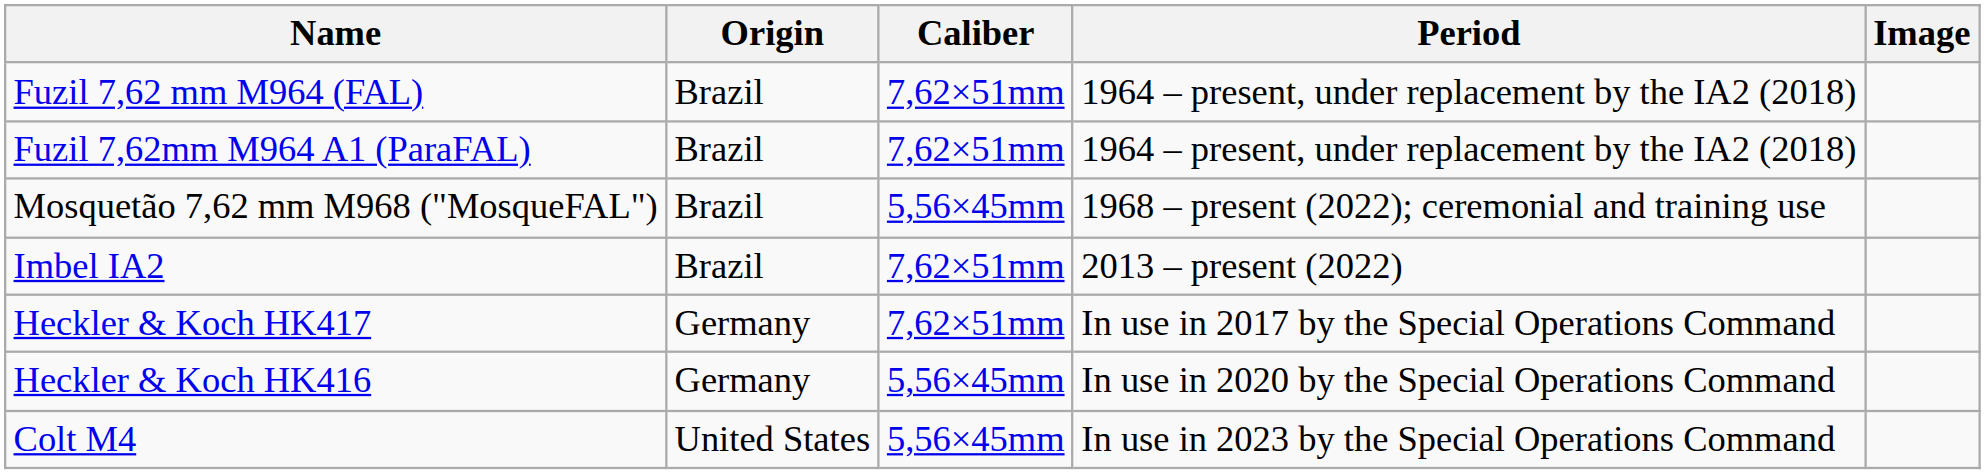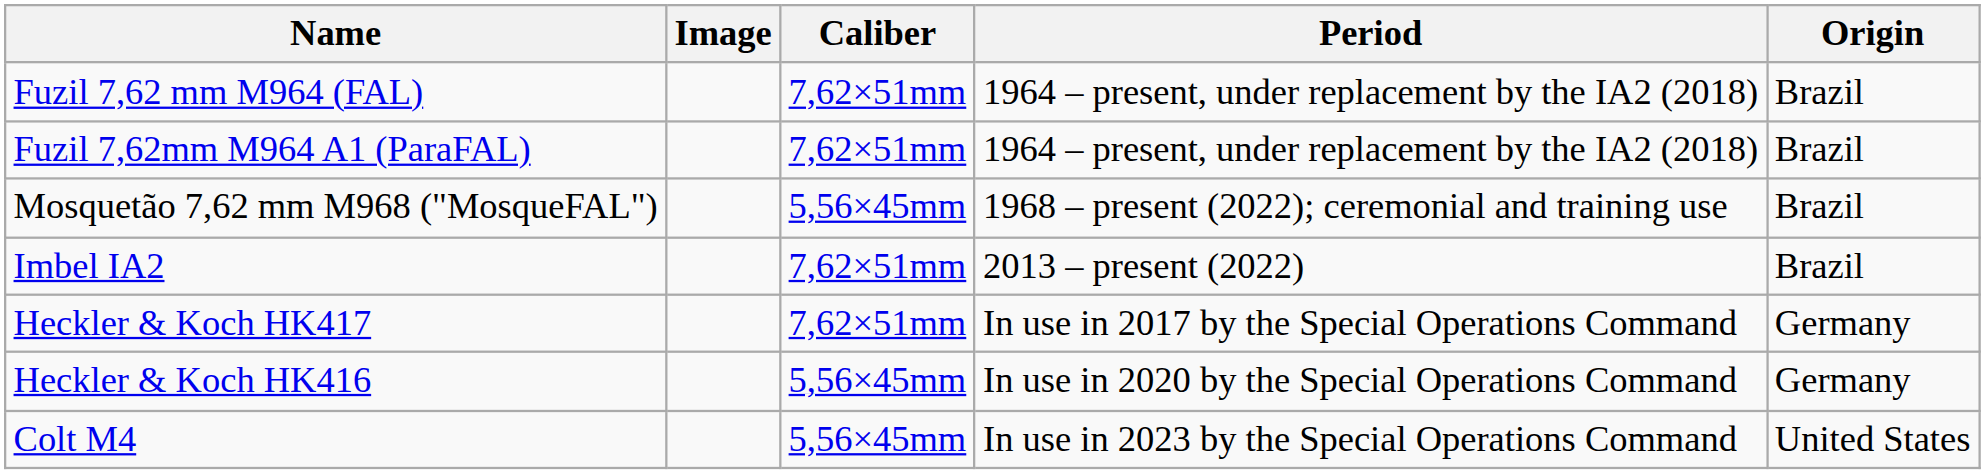columns swapped: Origin <-> Image
